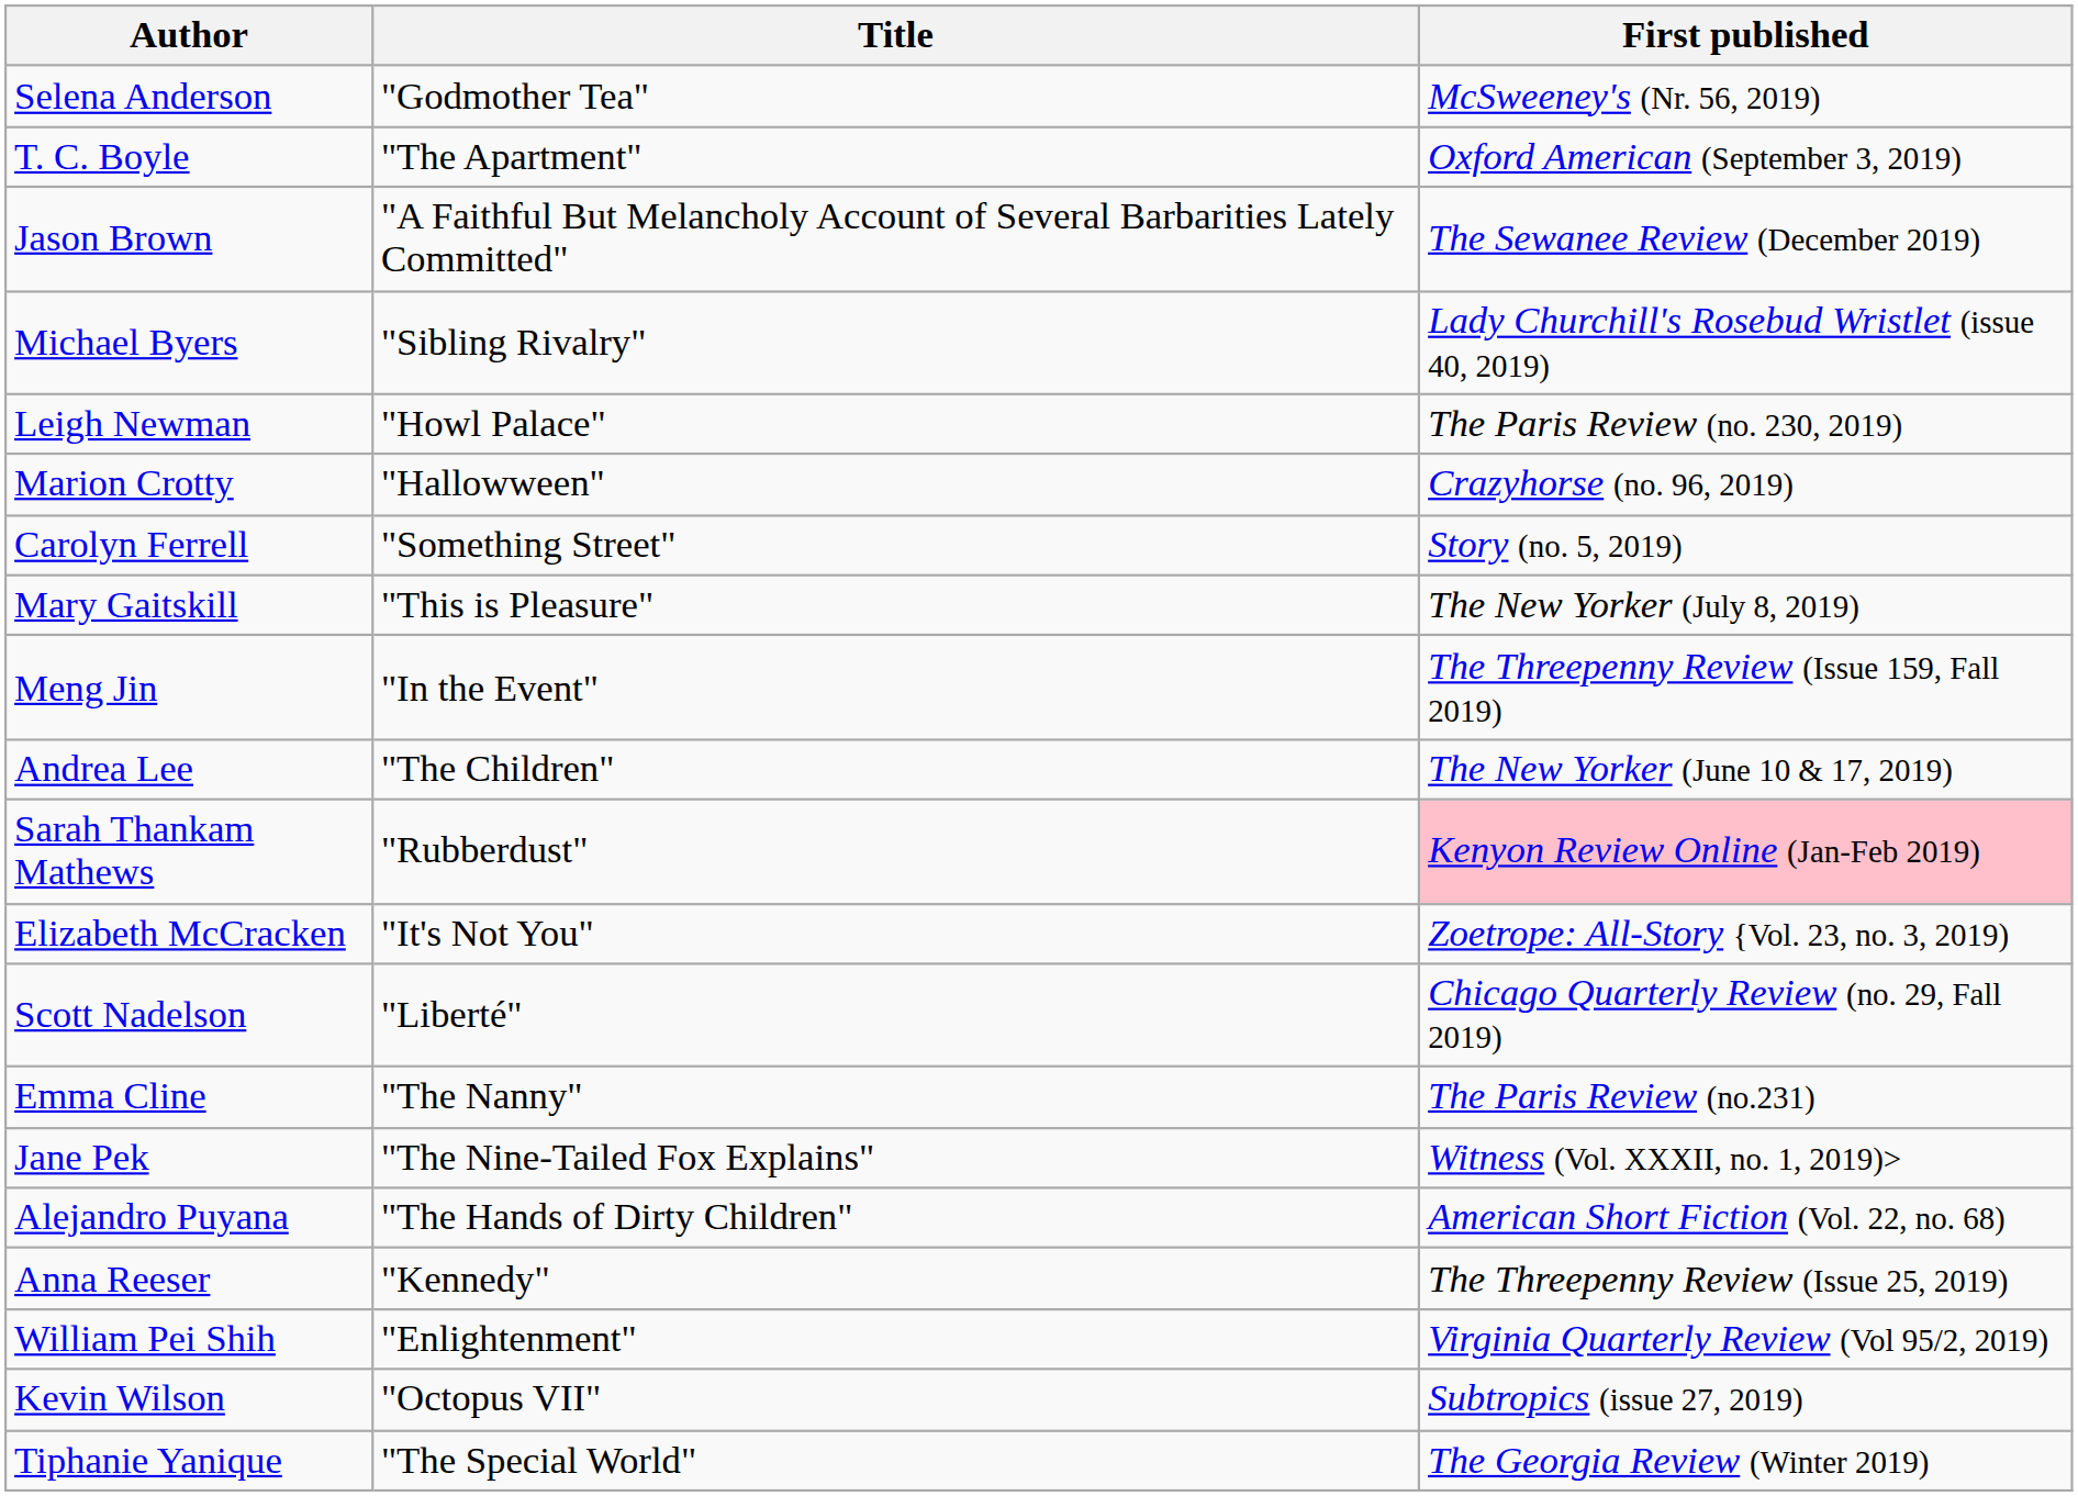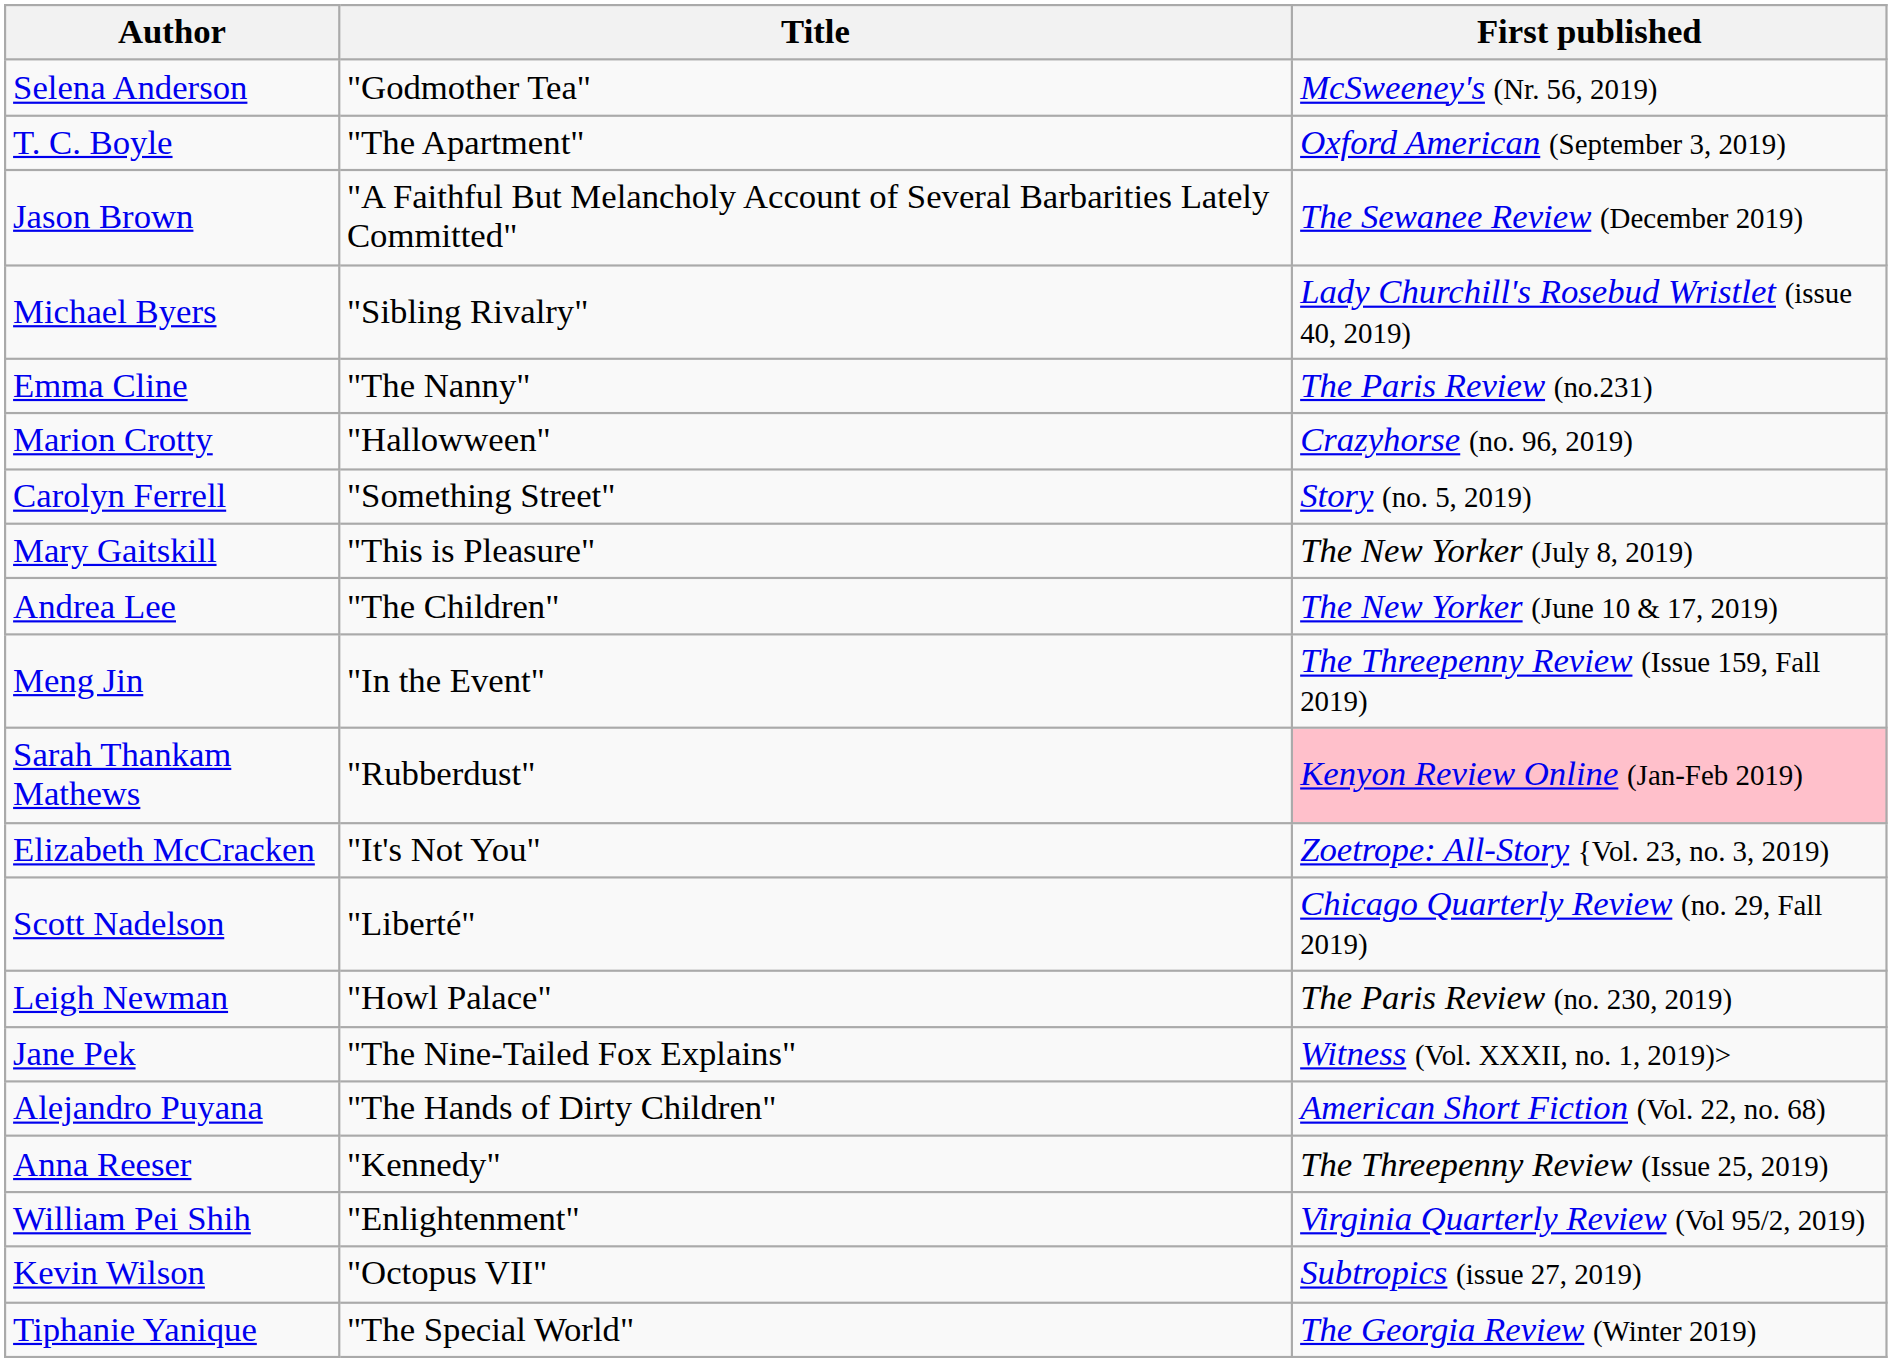rows swapped: Emma Cline <-> Leigh Newman
rows swapped: Meng Jin <-> Andrea Lee
